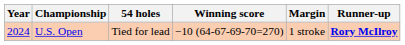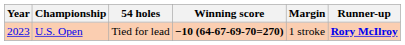U.S. Open | Year: 2024 -> 2023
U.S. Open | Winning score: normal -> bold
